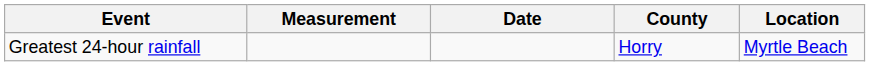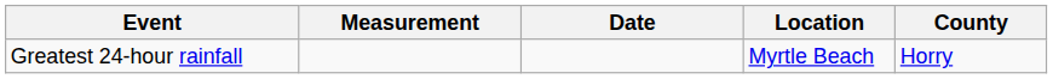columns swapped: Location <-> County
